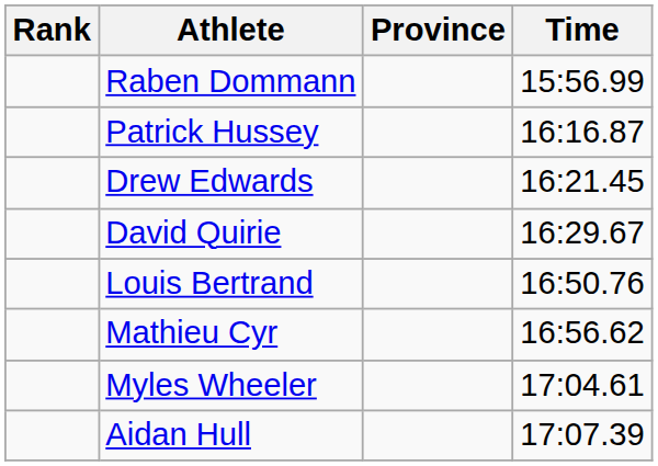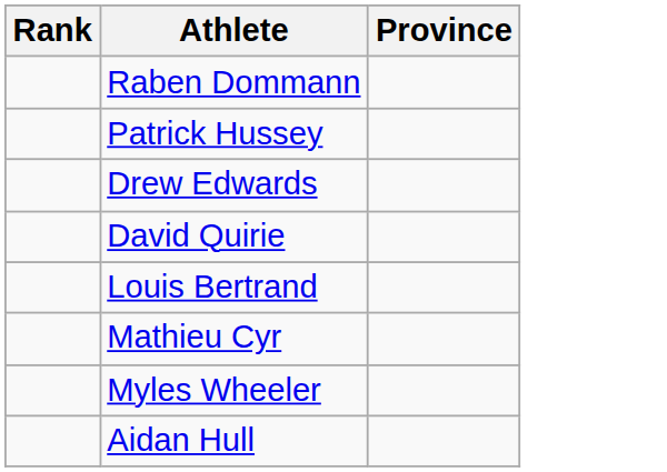- column: Time | 15:56.99 | 16:16.87 | 16:21.45 | 16:29.67 | 16:50.76 | 16:56.62 | 17:04.61 | 17:07.39
